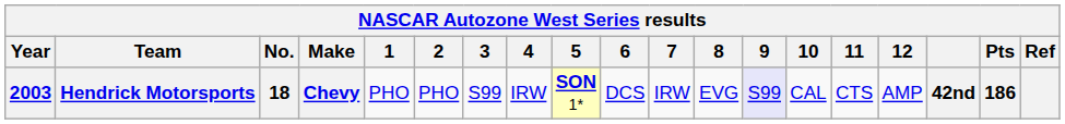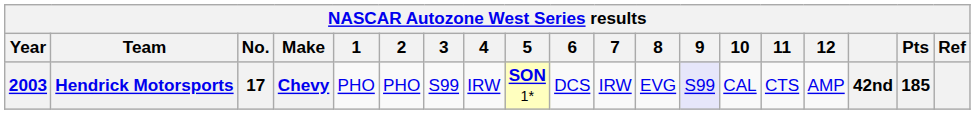Hendrick Motorsports | No.: 18 -> 17
Hendrick Motorsports | Pts: 186 -> 185
